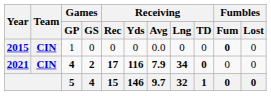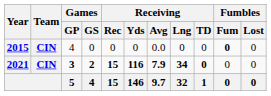2015 | Games / GP: 1 -> 4
2021 | Games / GP: 4 -> 3
2021 | Receiving / Rec: 17 -> 15
